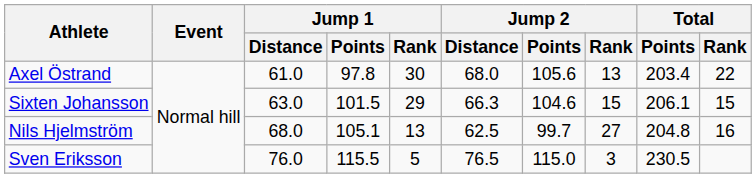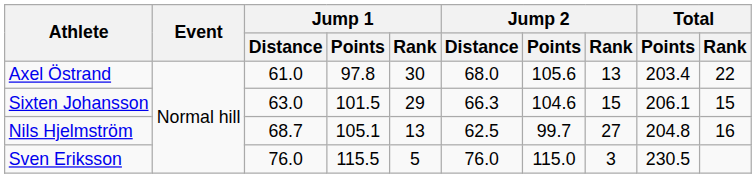Nils Hjelmström | Jump 1 / Distance: 68.0 -> 68.7
Sven Eriksson | Jump 2 / Distance: 76.5 -> 76.0
